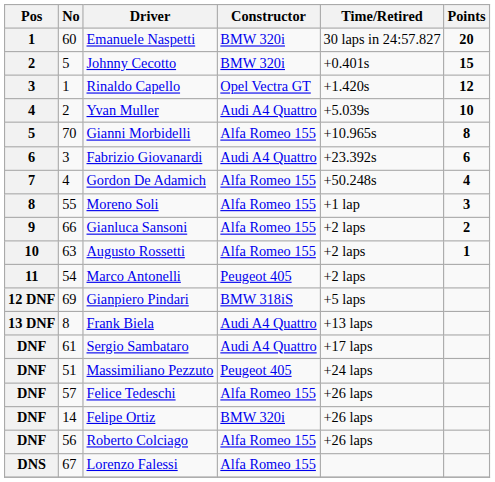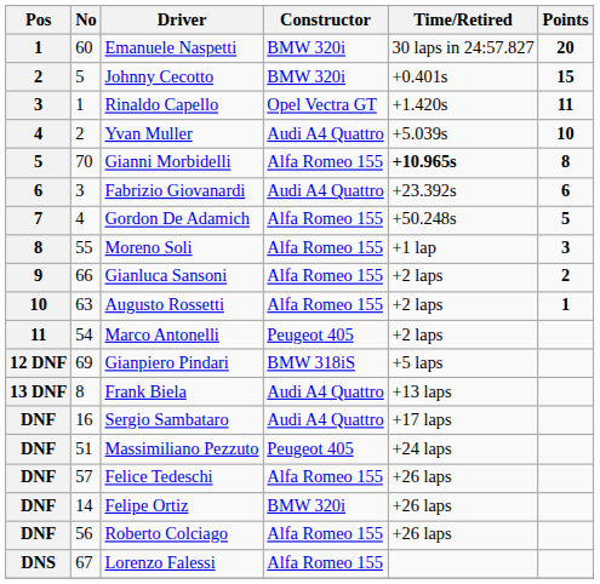Rinaldo Capello | Points: 12 -> 11
Gianni Morbidelli | Time/Retired: normal -> bold
Gordon De Adamich | Points: 4 -> 5
Sergio Sambataro | No: 61 -> 16
